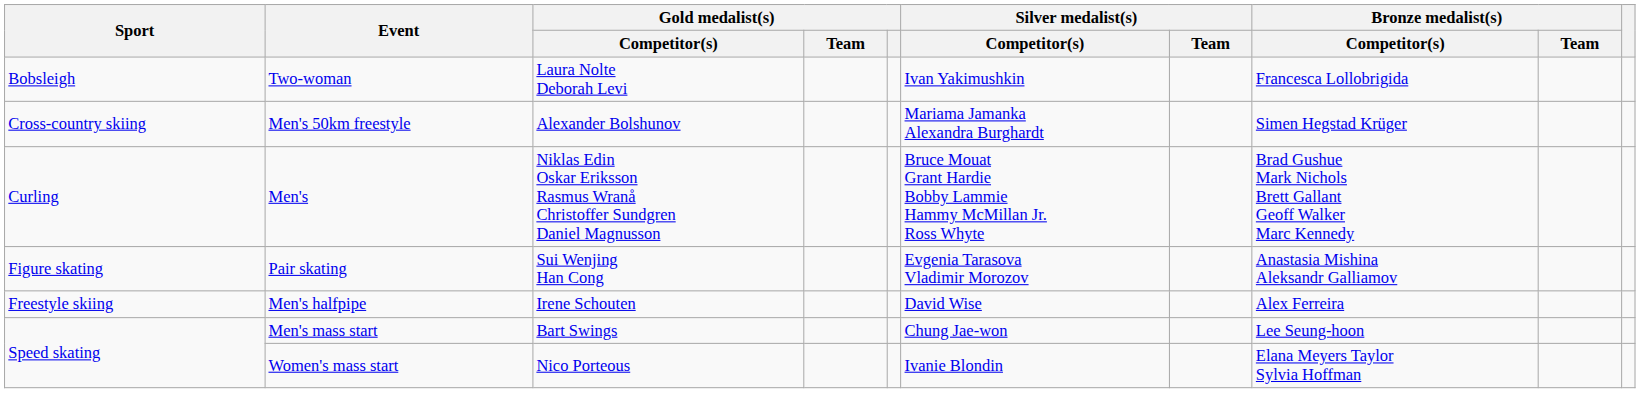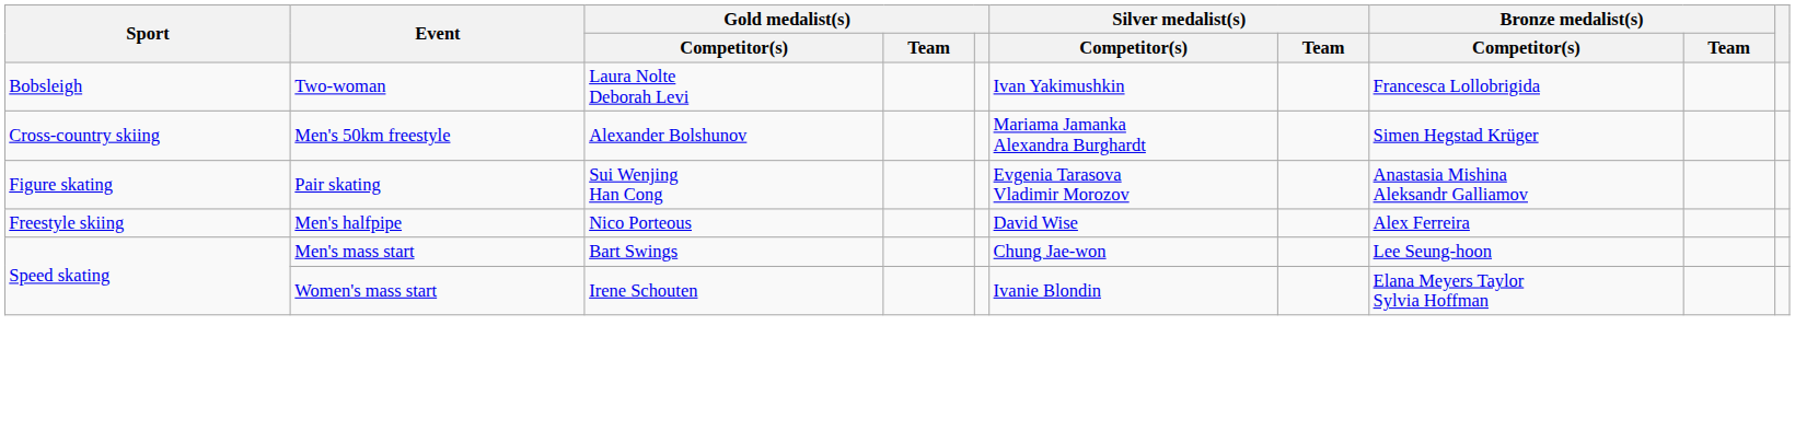- row: Curling | Men's | Niklas Edin Oskar Eriksson Rasmus Wranå Christoffer Sundgren Daniel Magnusson | Bruce Mouat Grant Hardie Bobby Lammie Hammy McMillan Jr. Ross Whyte | Brad Gushue Mark Nichols Brett Gallant Geoff Walker Marc Kennedy
Men's halfpipe | Gold medalist(s) / Competitor(s): Irene Schouten -> Nico Porteous
Women's mass start | Gold medalist(s) / Competitor(s): Nico Porteous -> Irene Schouten
